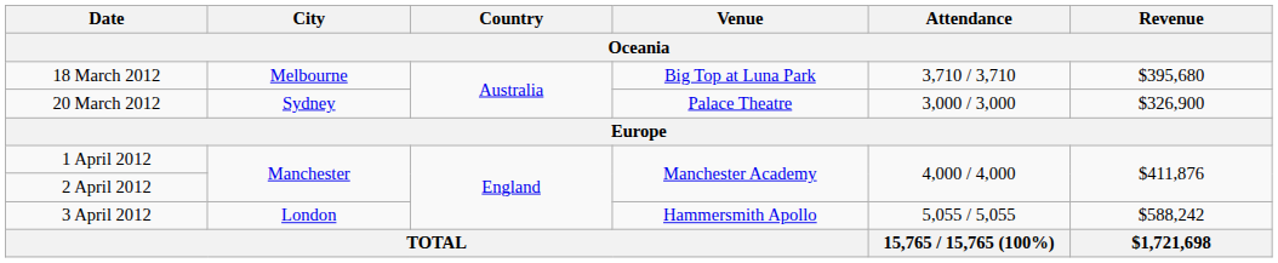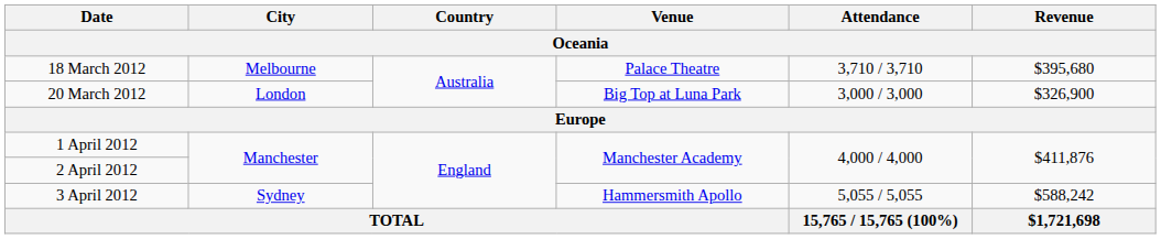18 March 2012 | Venue: Big Top at Luna Park -> Palace Theatre
20 March 2012 | City: Sydney -> London
20 March 2012 | Venue: Palace Theatre -> Big Top at Luna Park
3 April 2012 | City: London -> Sydney
